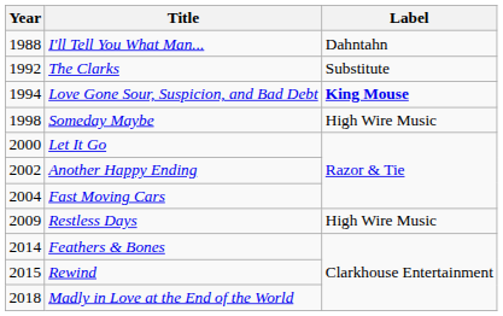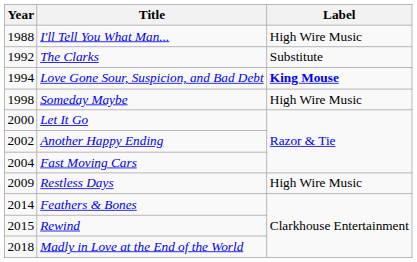I'll Tell You What Man... | Label: Dahntahn -> High Wire Music
